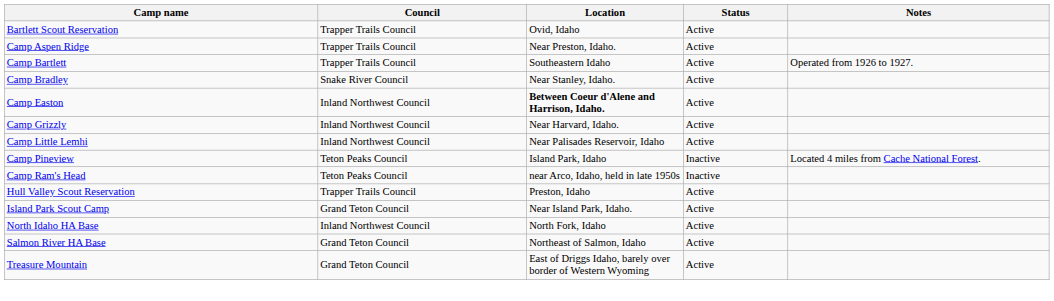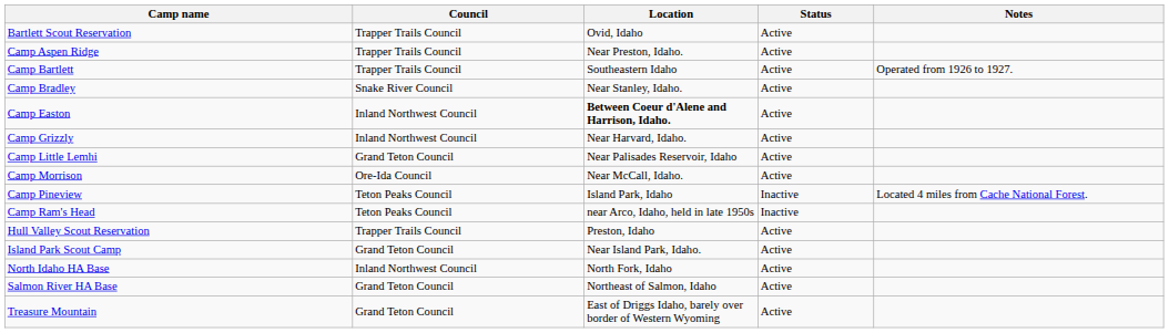Camp Little Lemhi | Council: Inland Northwest Council -> Grand Teton Council
+ row: Camp Morrison | Ore-Ida Council | Near McCall, Idaho. | Active
